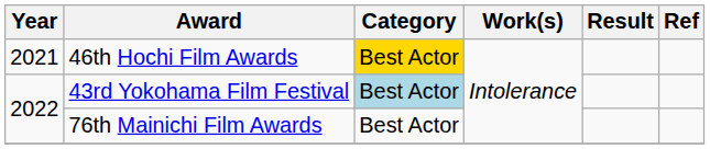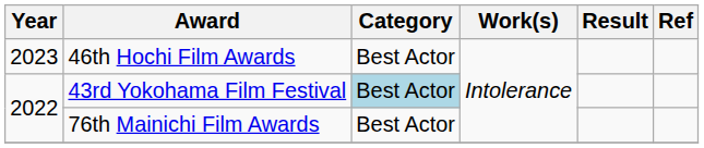46th Hochi Film Awards | Year: 2021 -> 2023
46th Hochi Film Awards | Category: gold background -> no background
